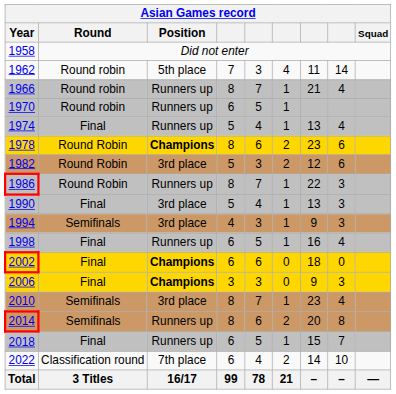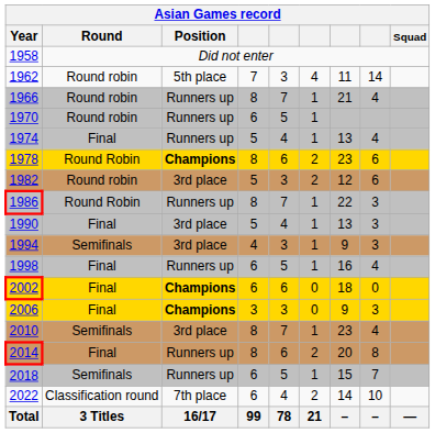1982 | Round: Round Robin -> Round robin
2014 | Round: Semifinals -> Final
2018 | Round: Final -> Semifinals
